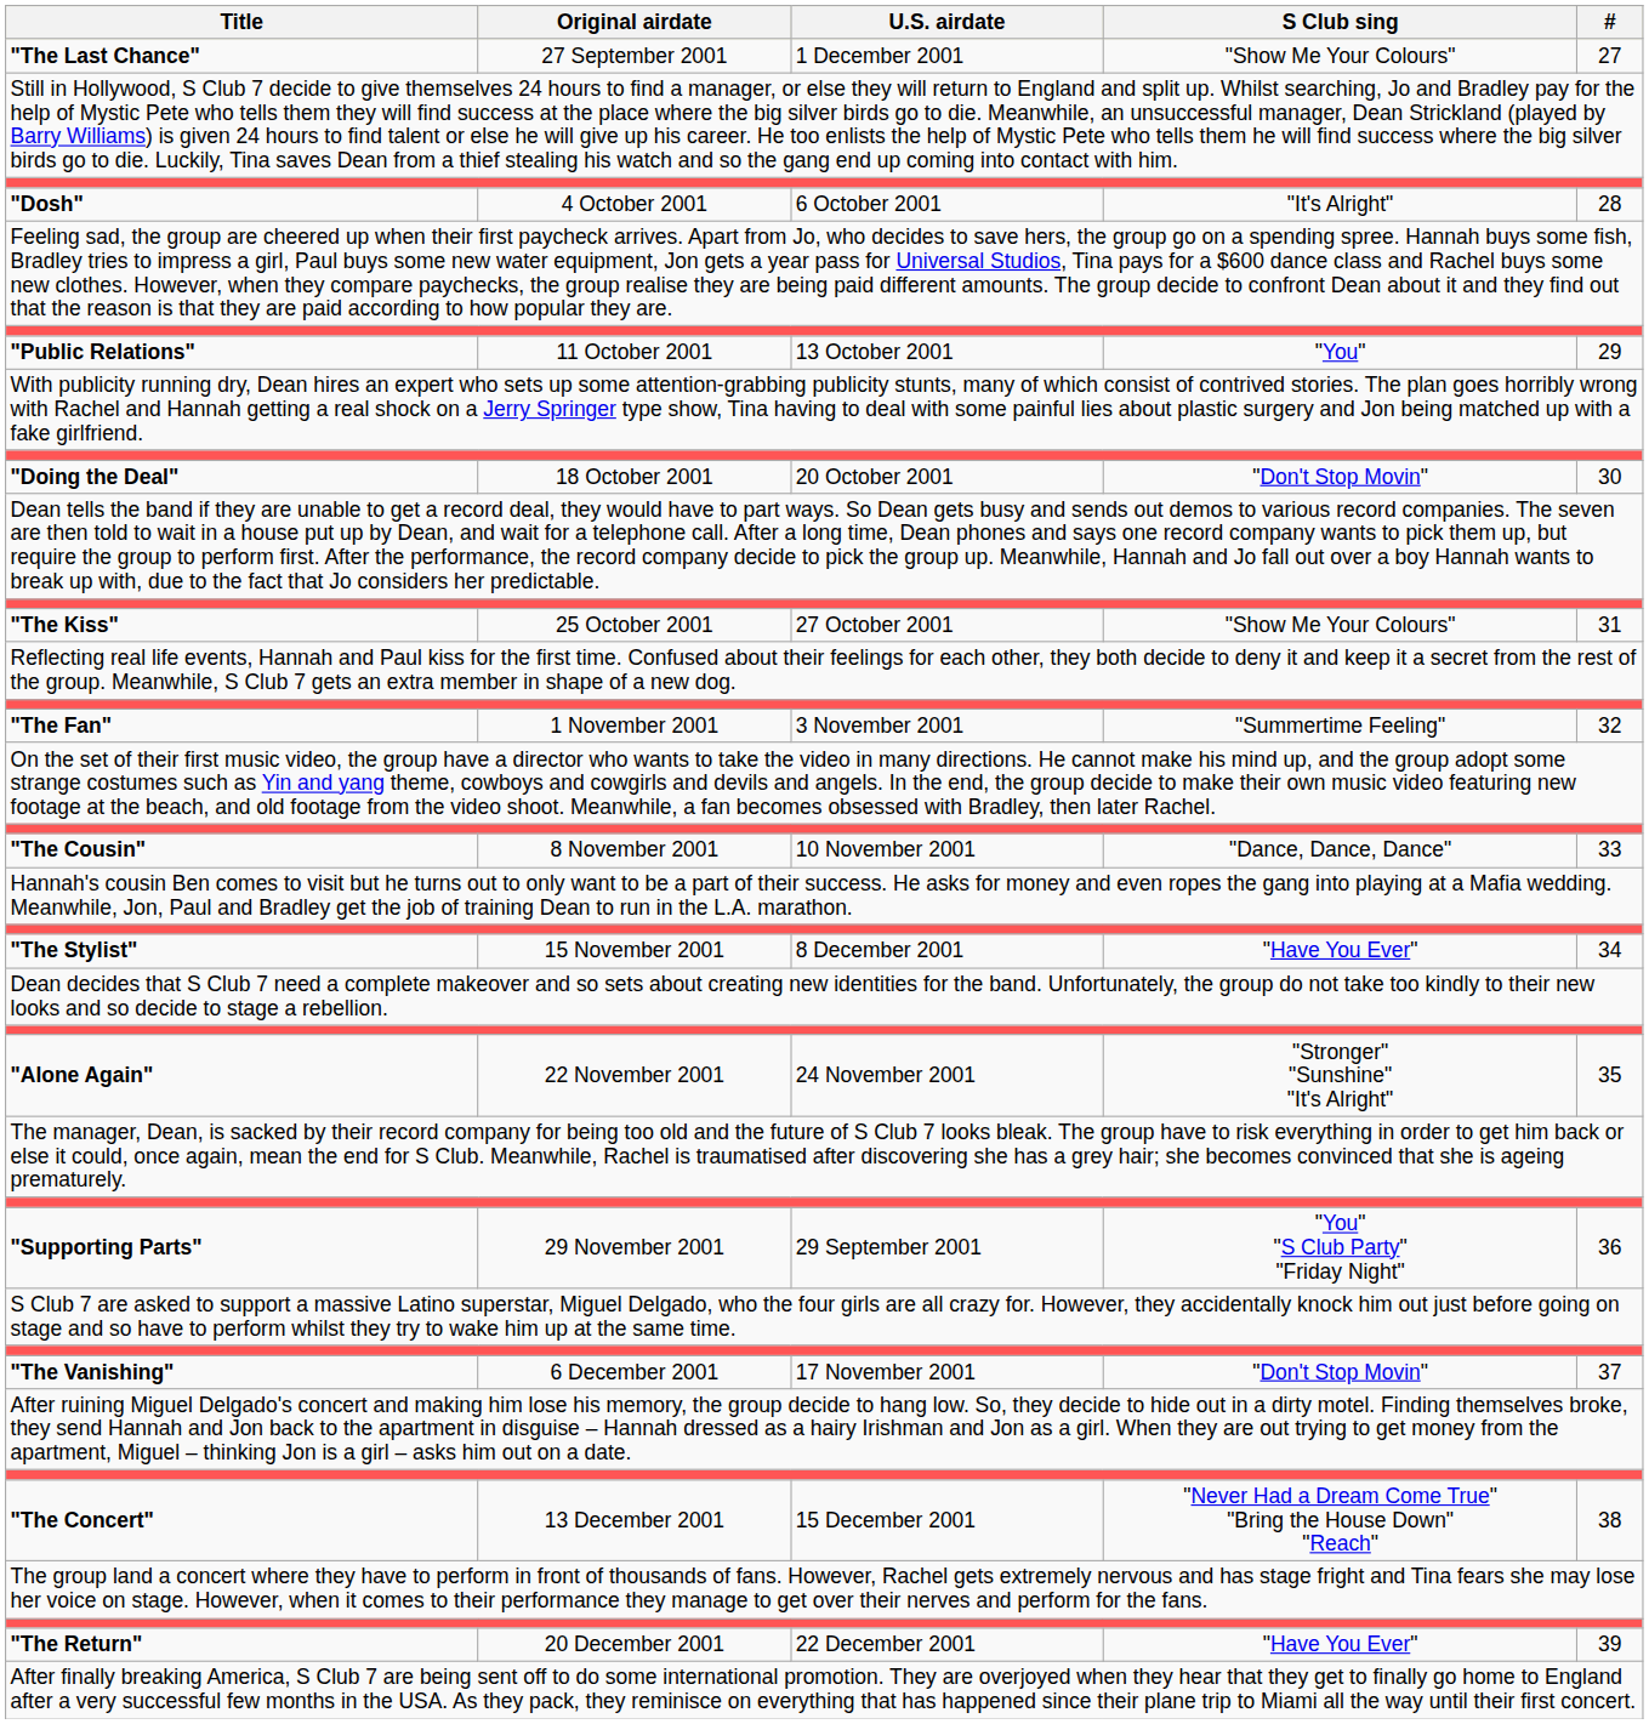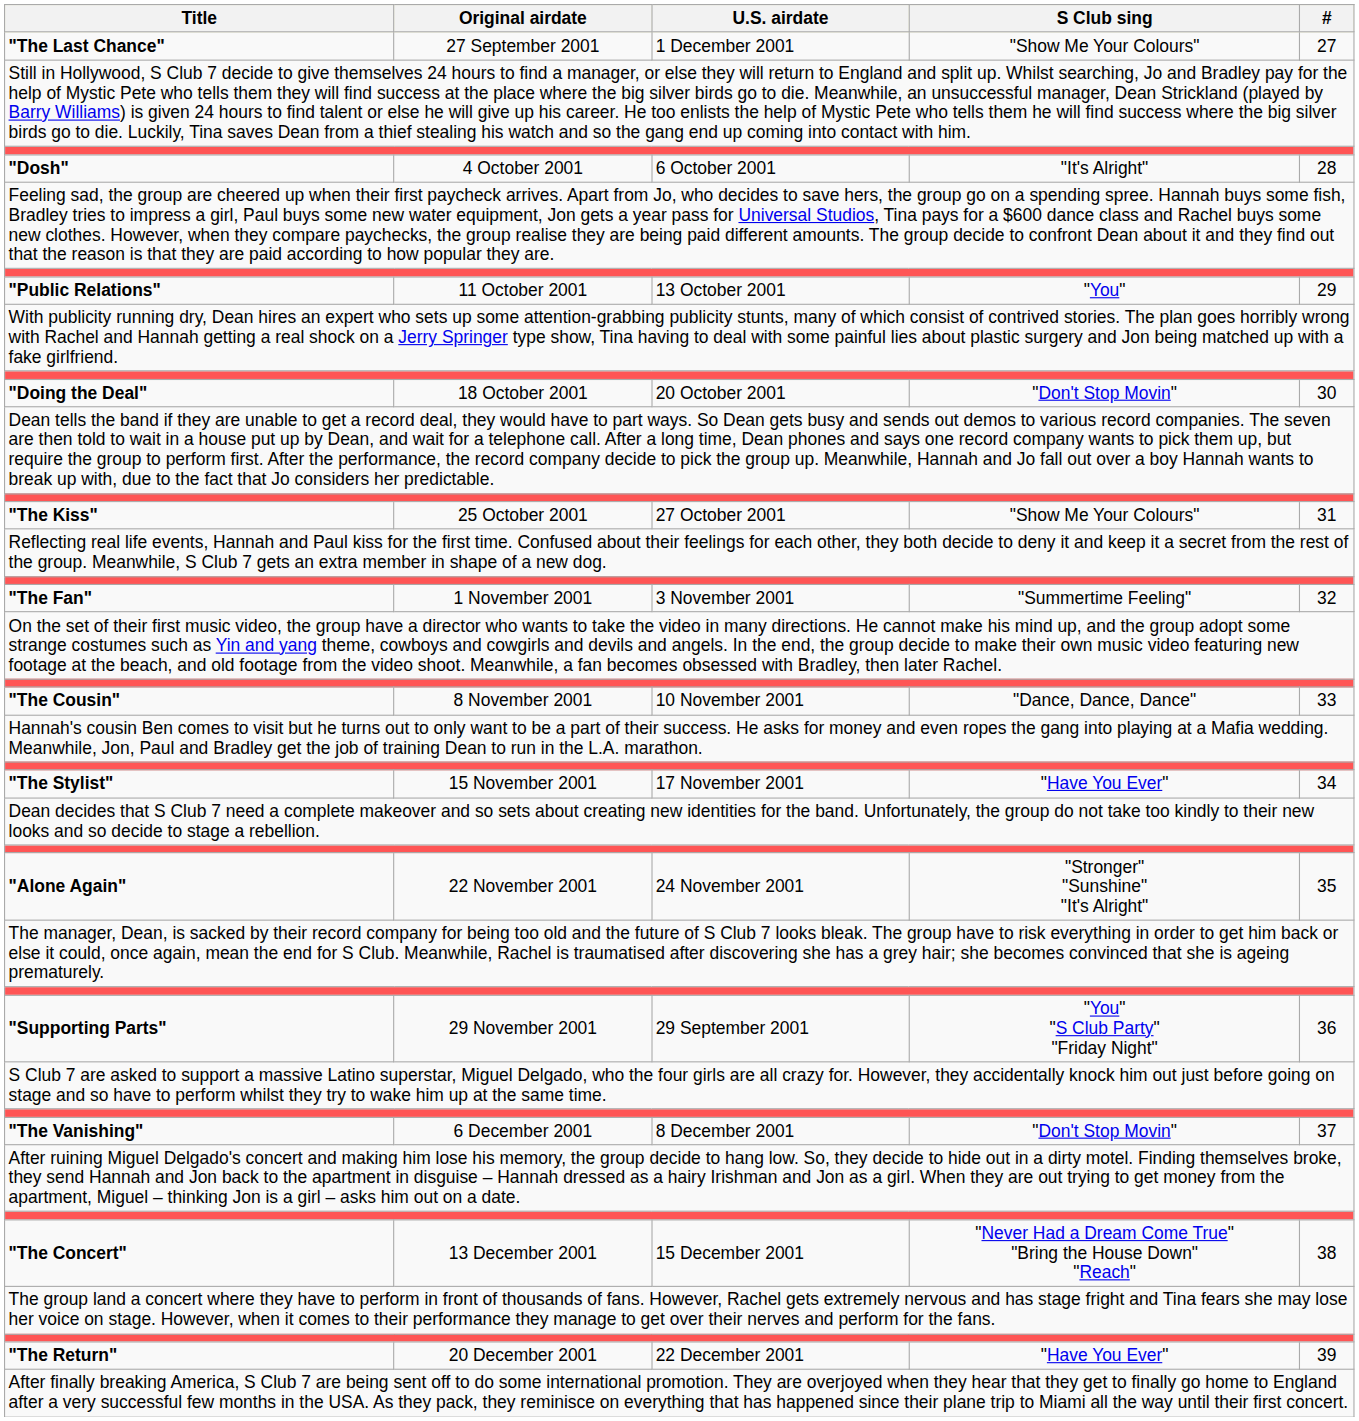"The Stylist" | U.S. airdate: 8 December 2001 -> 17 November 2001
"The Vanishing" | U.S. airdate: 17 November 2001 -> 8 December 2001
